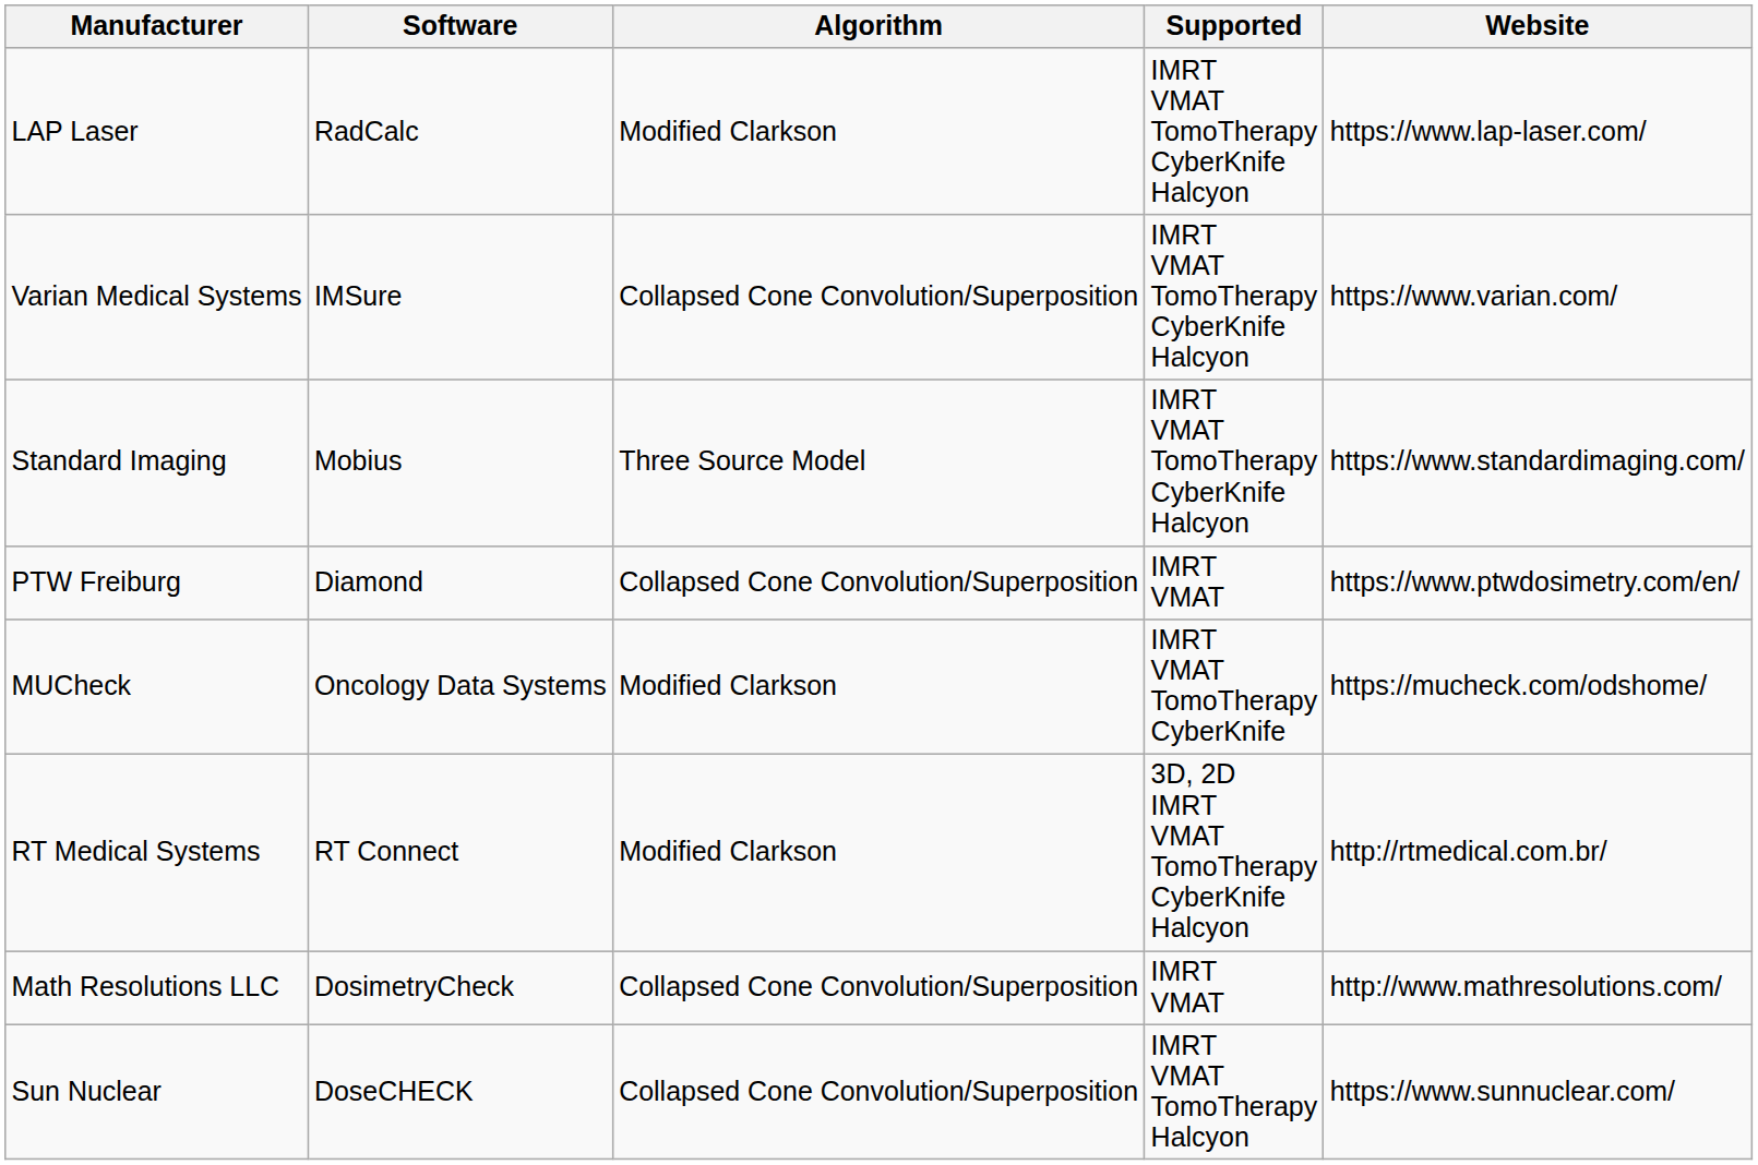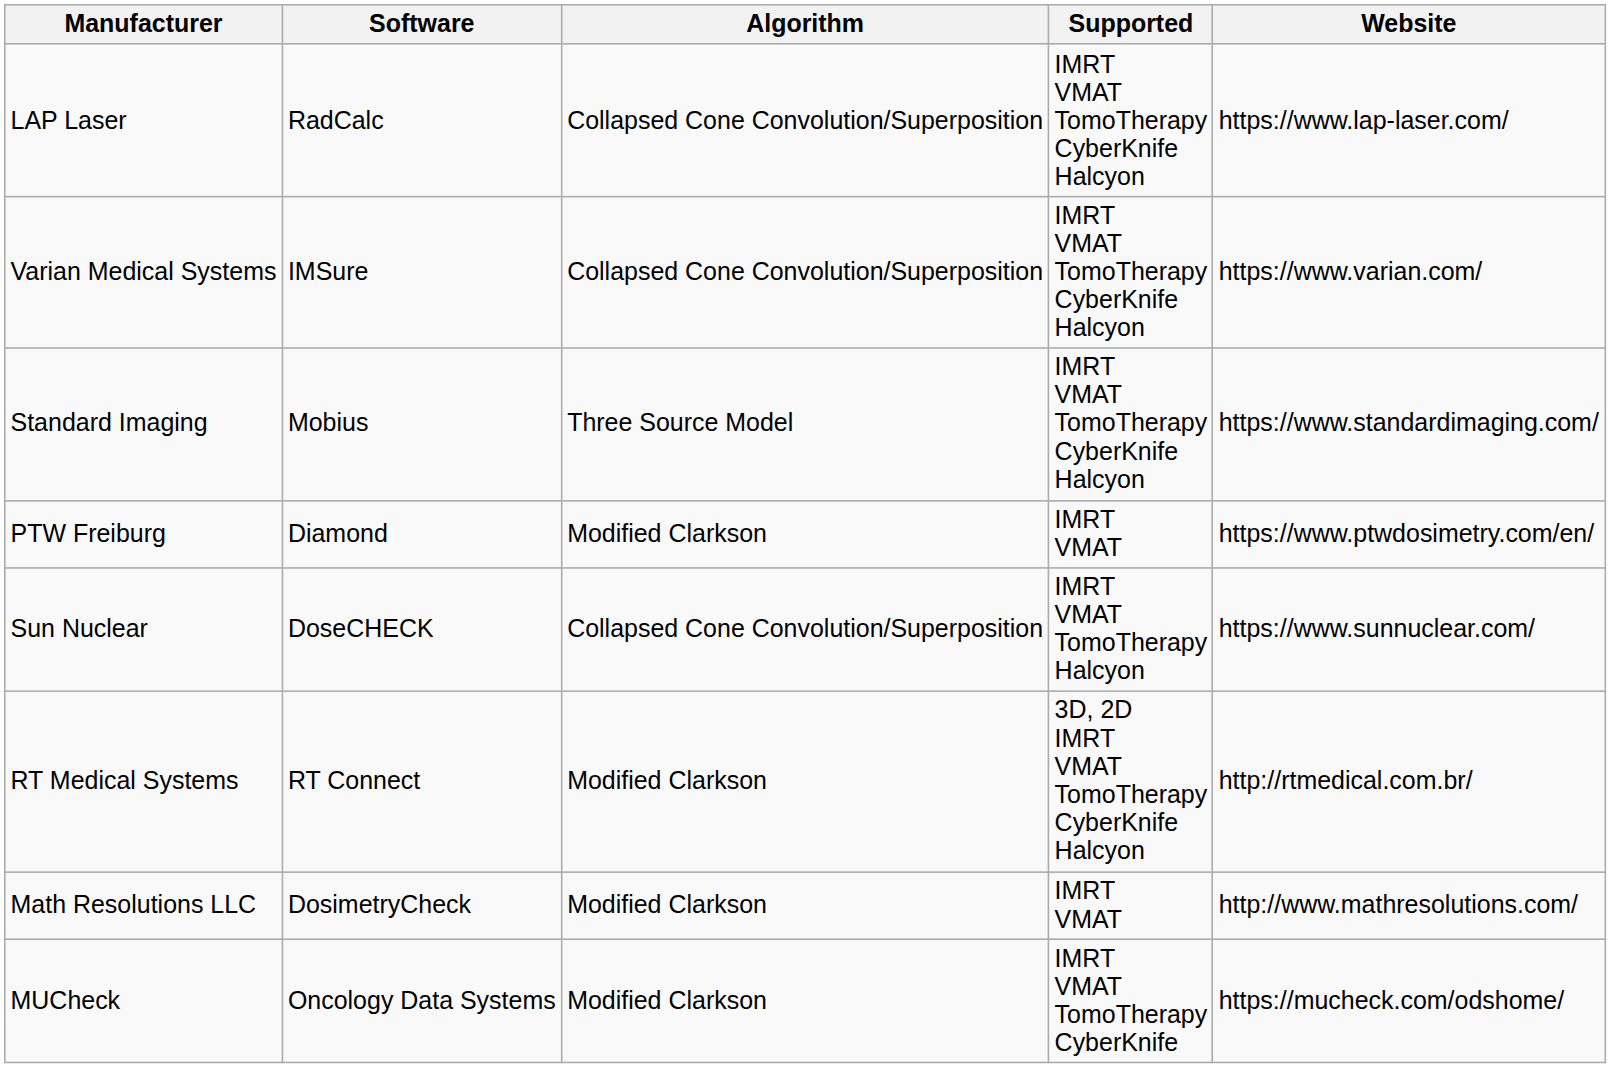LAP Laser | Algorithm: Modified Clarkson -> Collapsed Cone Convolution/Superposition
PTW Freiburg | Algorithm: Collapsed Cone Convolution/Superposition -> Modified Clarkson
rows swapped: Sun Nuclear <-> MUCheck
Math Resolutions LLC | Algorithm: Collapsed Cone Convolution/Superposition -> Modified Clarkson
